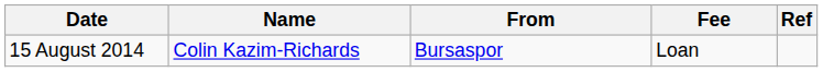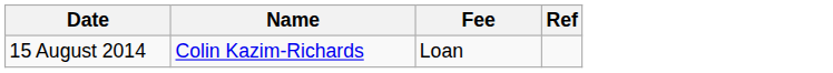- column: From | Bursaspor
